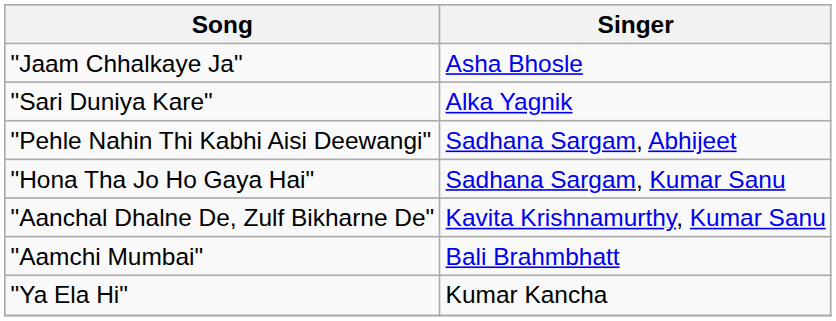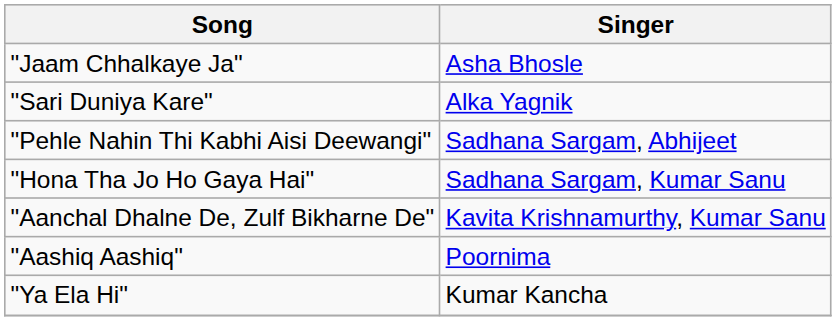+ row: "Aashiq Aashiq" | Poornima
- row: "Aamchi Mumbai" | Bali Brahmbhatt
